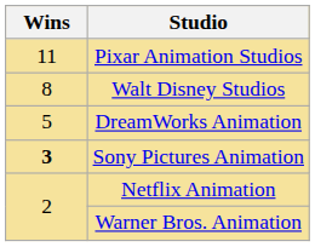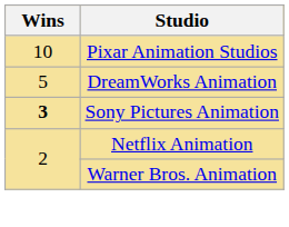Pixar Animation Studios | Wins: 11 -> 10
- row: 8 | Walt Disney Studios
